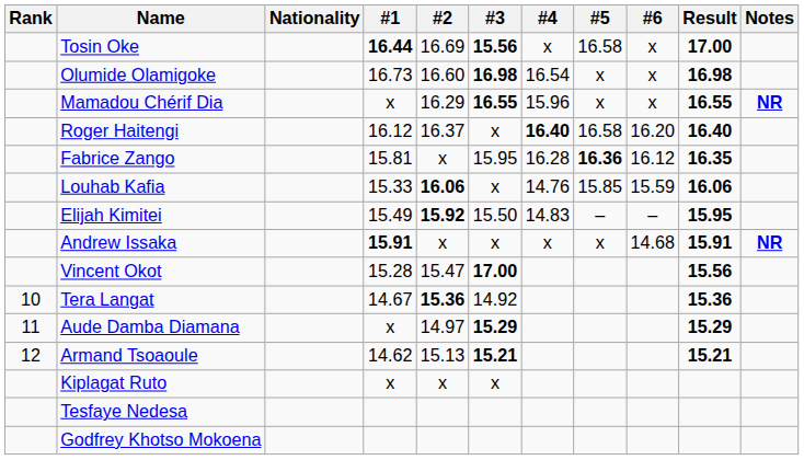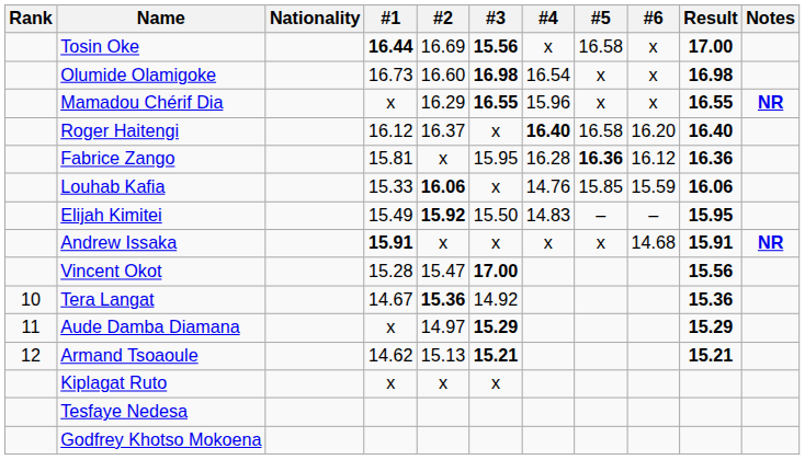Fabrice Zango | Result: 16.35 -> 16.36
